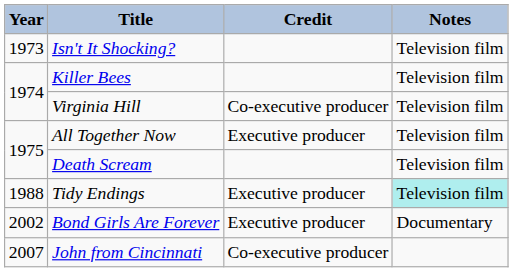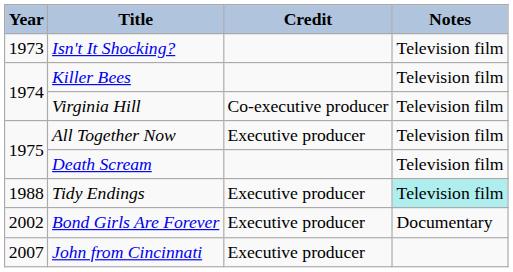John from Cincinnati | Credit: Co-executive producer -> Executive producer
